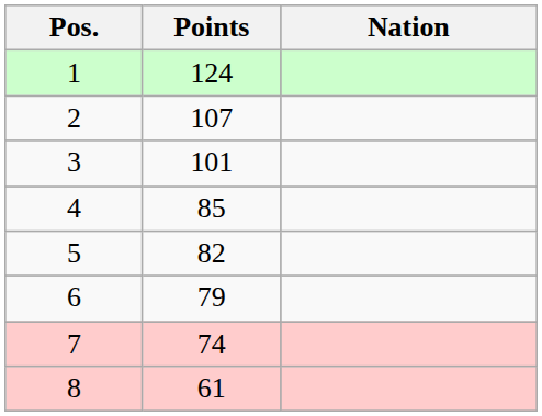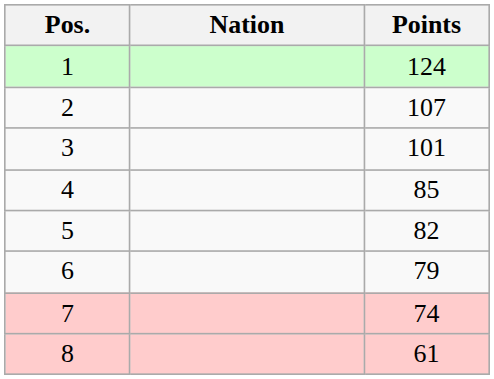columns swapped: Nation <-> Points
